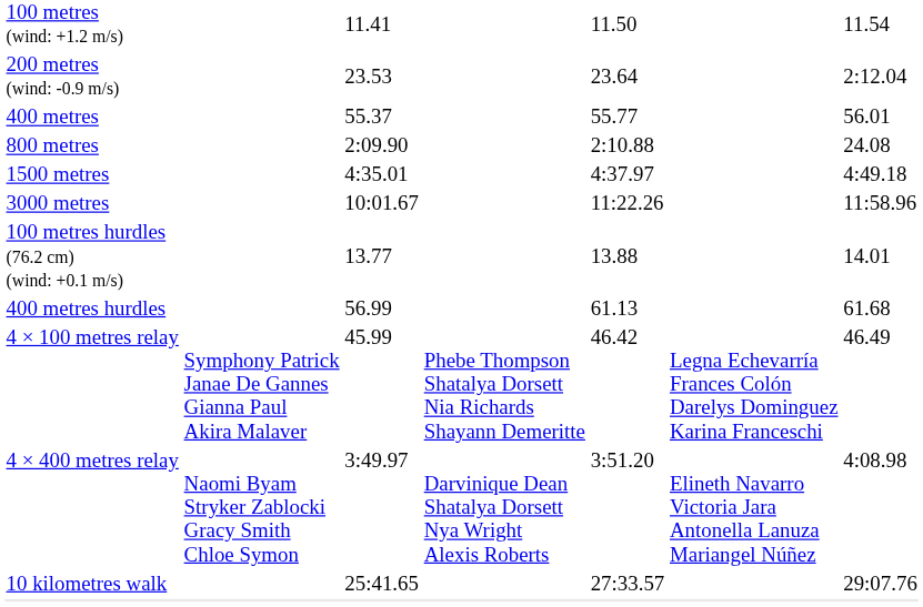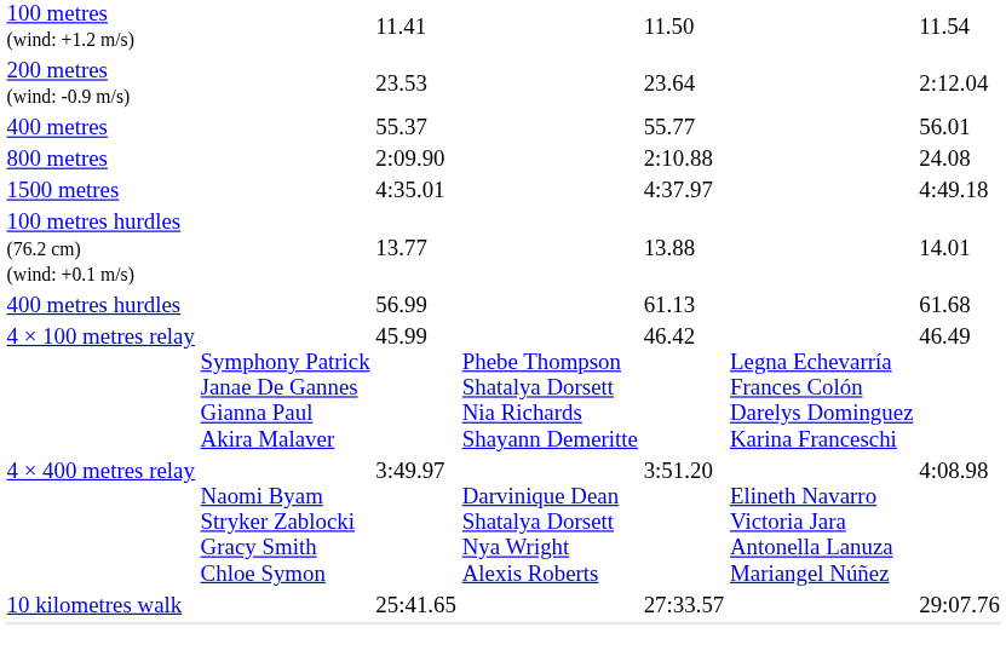- row: 3000 metres | 10:01.67 | 11:22.26 | 11:58.96
